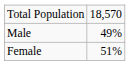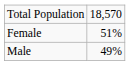rows swapped: Male <-> Female
